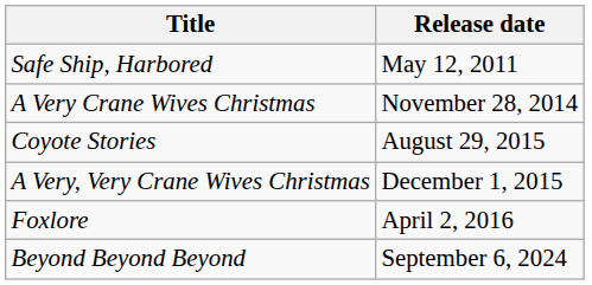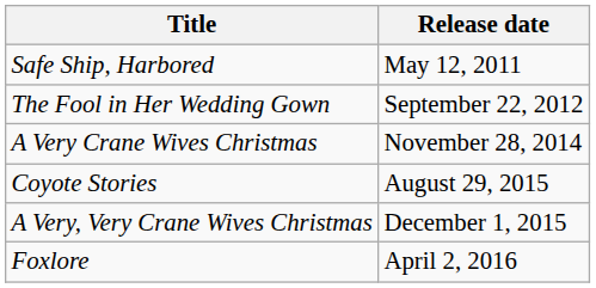+ row: The Fool in Her Wedding Gown | September 22, 2012
- row: Beyond Beyond Beyond | September 6, 2024
